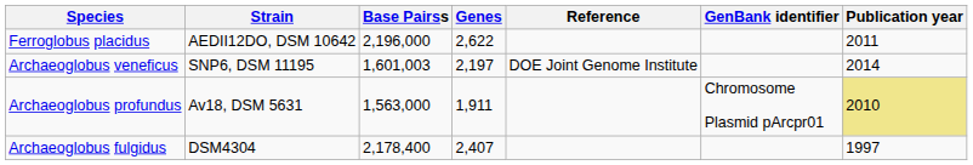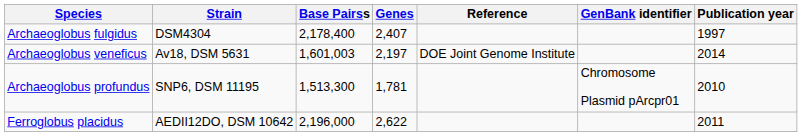rows swapped: Archaeoglobus fulgidus <-> Ferroglobus placidus
Archaeoglobus veneficus | Strain: SNP6, DSM 11195 -> Av18, DSM 5631
Archaeoglobus profundus | Strain: Av18, DSM 5631 -> SNP6, DSM 11195
Archaeoglobus profundus | Base Pairss: 1,563,000 -> 1,513,300
Archaeoglobus profundus | Genes: 1,911 -> 1,781
Archaeoglobus profundus | Publication year: khaki background -> no background
